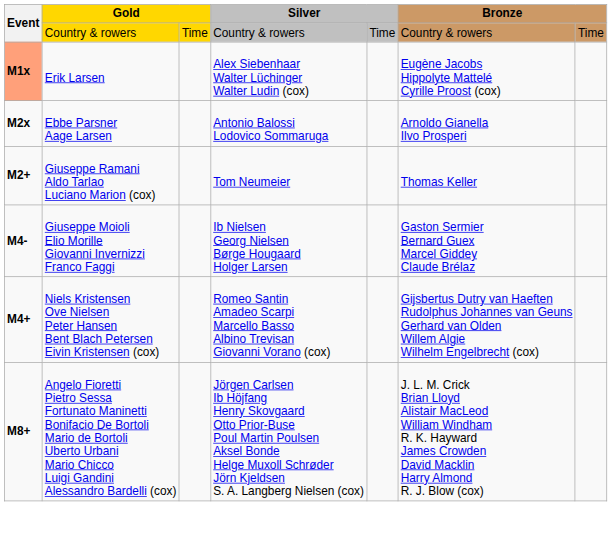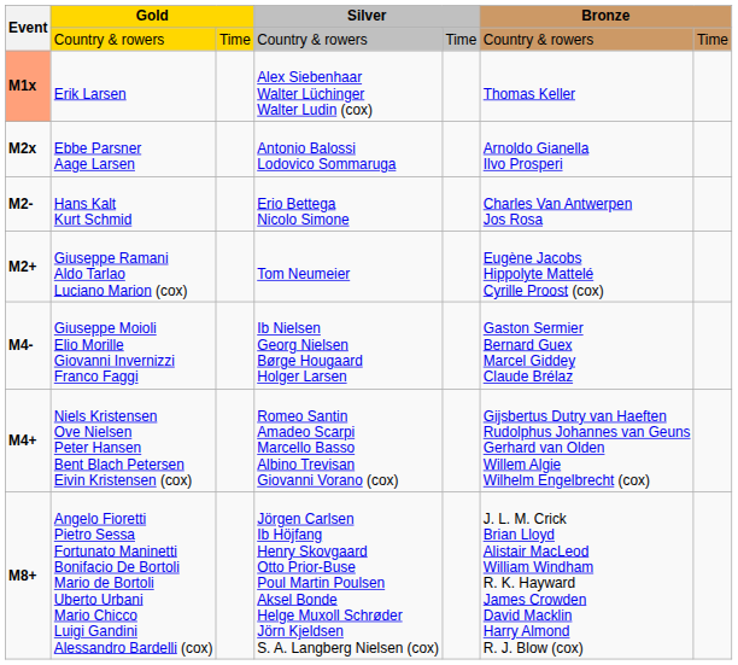Erik Larsen | column 6: Eugène Jacobs Hippolyte Mattelé Cyrille Proost (cox) -> Thomas Keller
+ row: M2- | Hans Kalt Kurt Schmid | Erio Bettega Nicolo Simone | Charles Van Antwerpen Jos Rosa
Giuseppe Ramani Aldo Tarlao Luciano Marion (cox) | column 6: Thomas Keller -> Eugène Jacobs Hippolyte Mattelé Cyrille Proost (cox)
